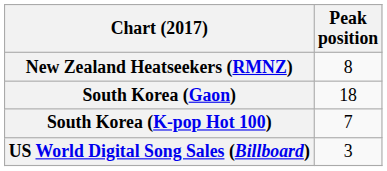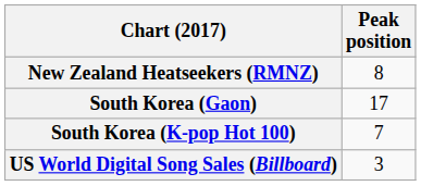South Korea (Gaon) | Peak position: 18 -> 17
